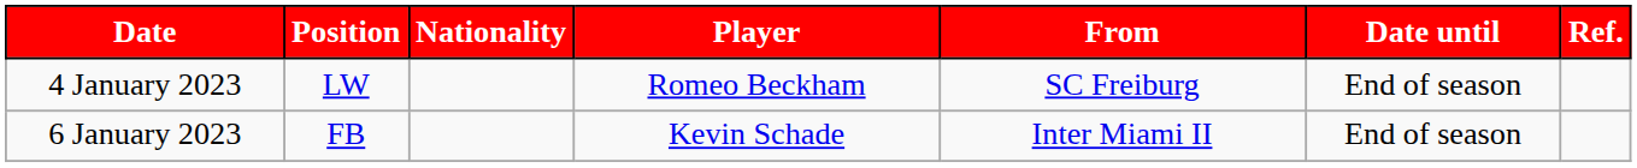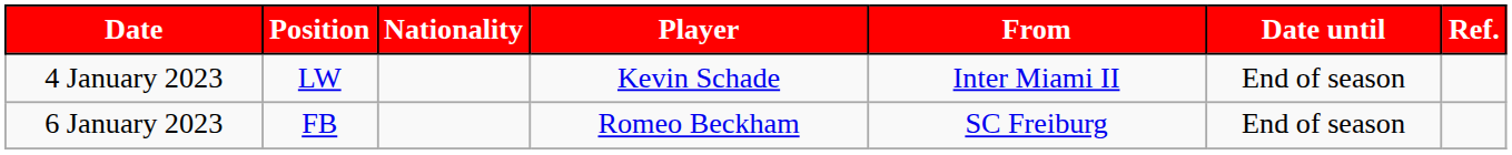4 January 2023 | Player: Romeo Beckham -> Kevin Schade
4 January 2023 | From: SC Freiburg -> Inter Miami II
6 January 2023 | Player: Kevin Schade -> Romeo Beckham
6 January 2023 | From: Inter Miami II -> SC Freiburg
